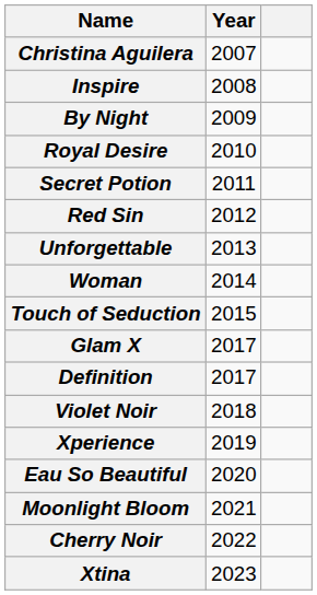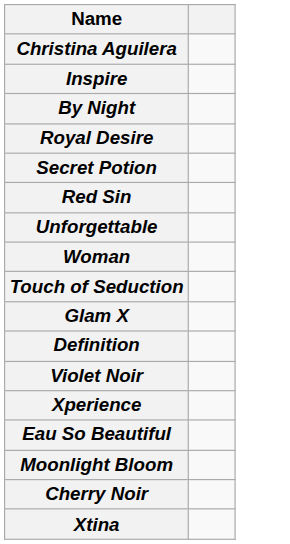- column: Year | 2007 | 2008 | 2009 | 2010 | 2011 | 2012 | 2013 | 2014 | 2015 | 2017 | 2017 | 2018 | 2019 | 2020 | 2021 | 2022 | 2023
